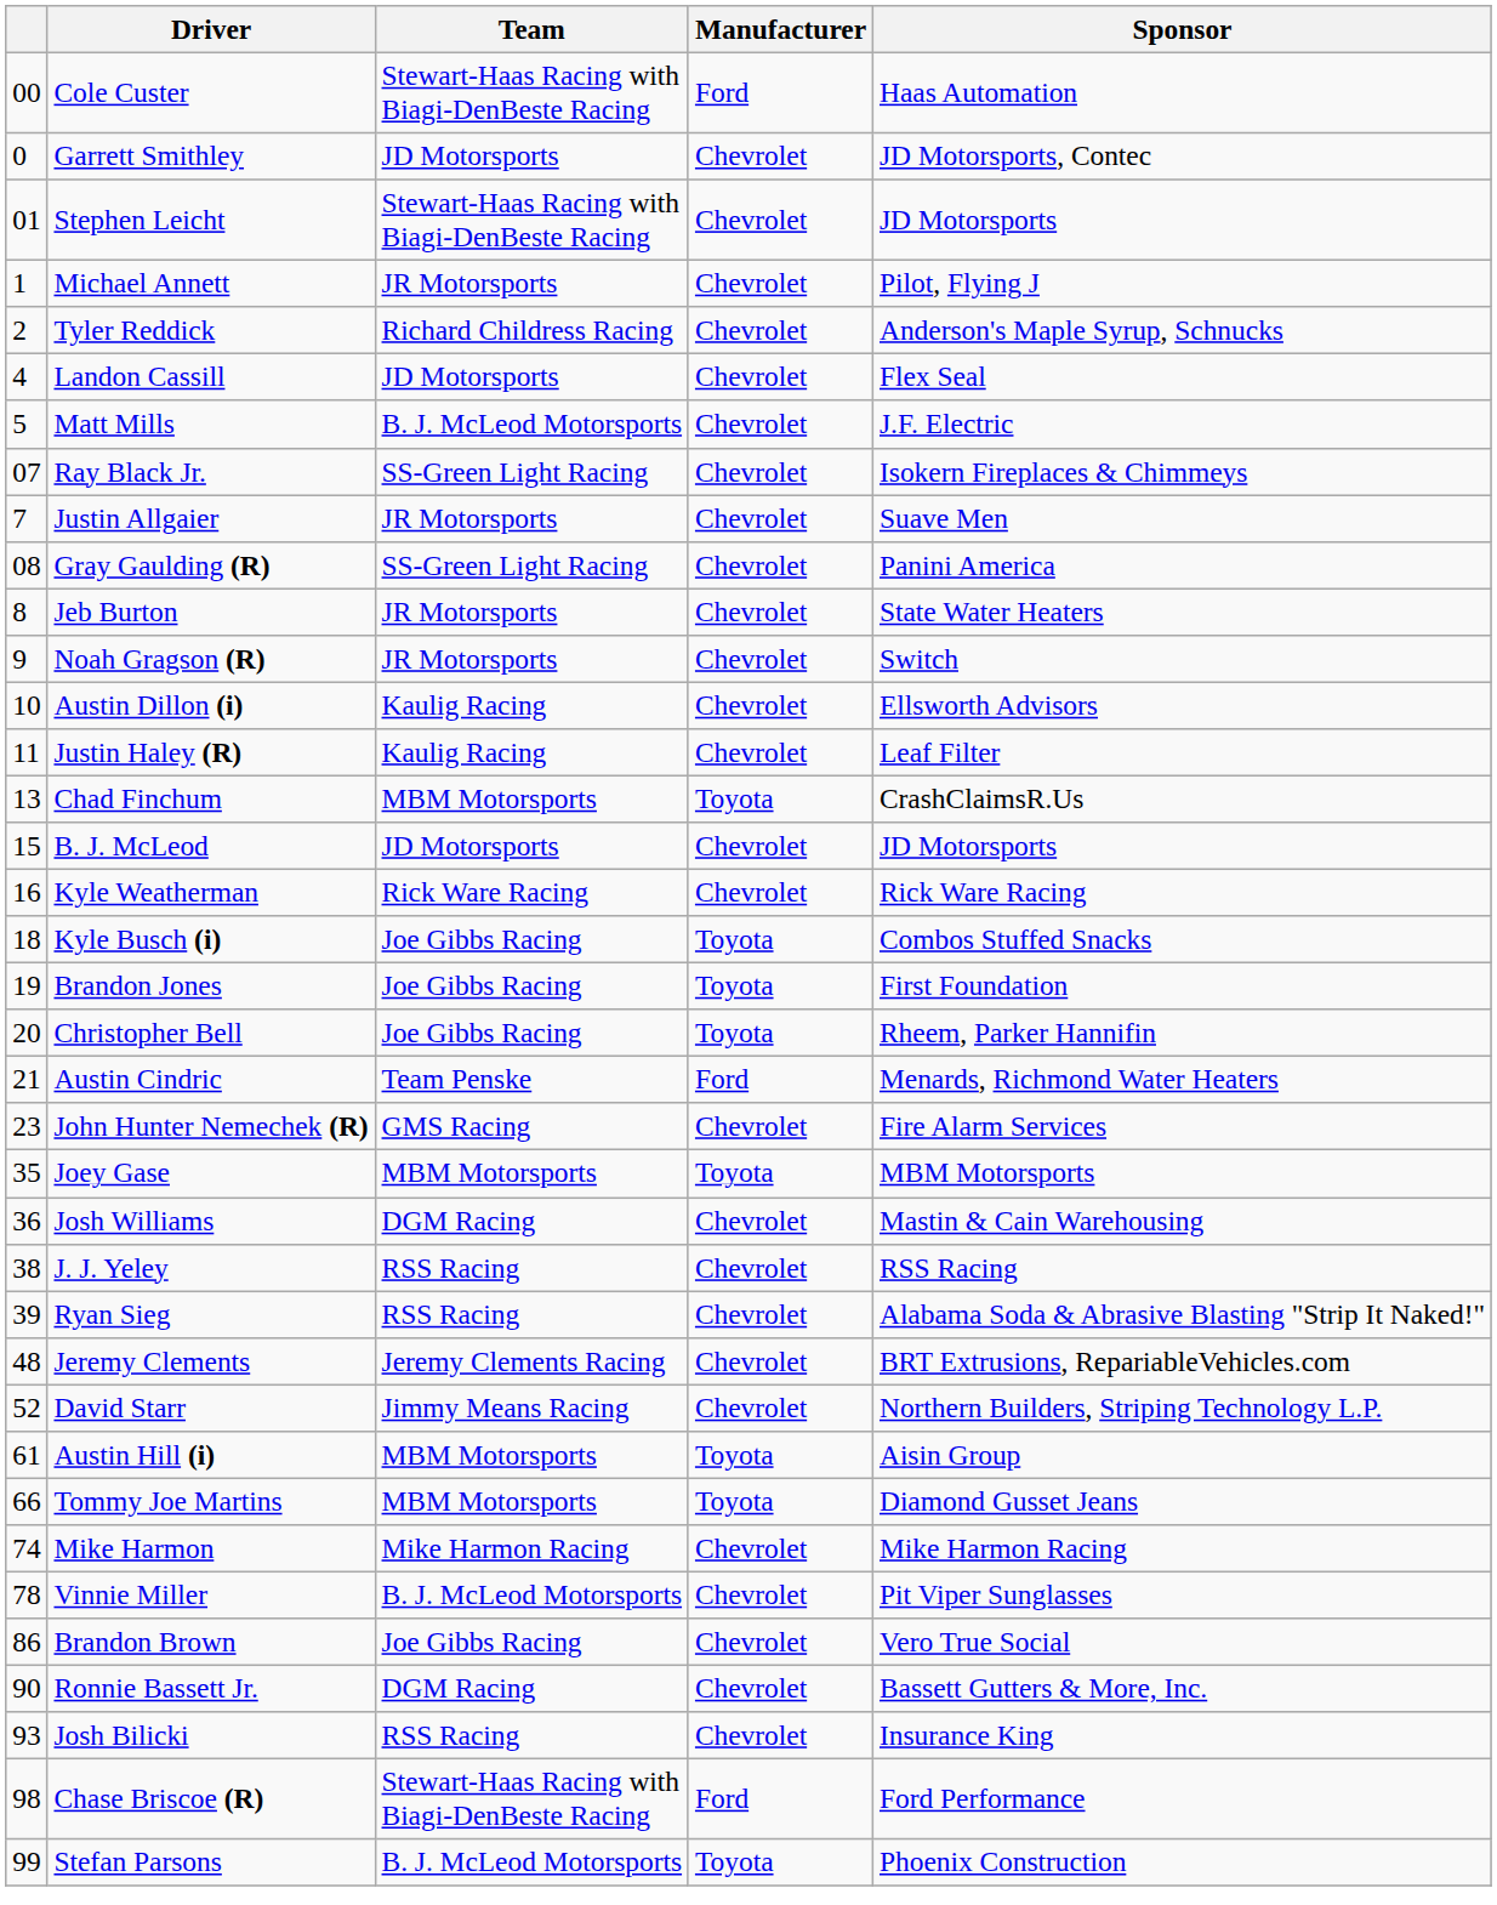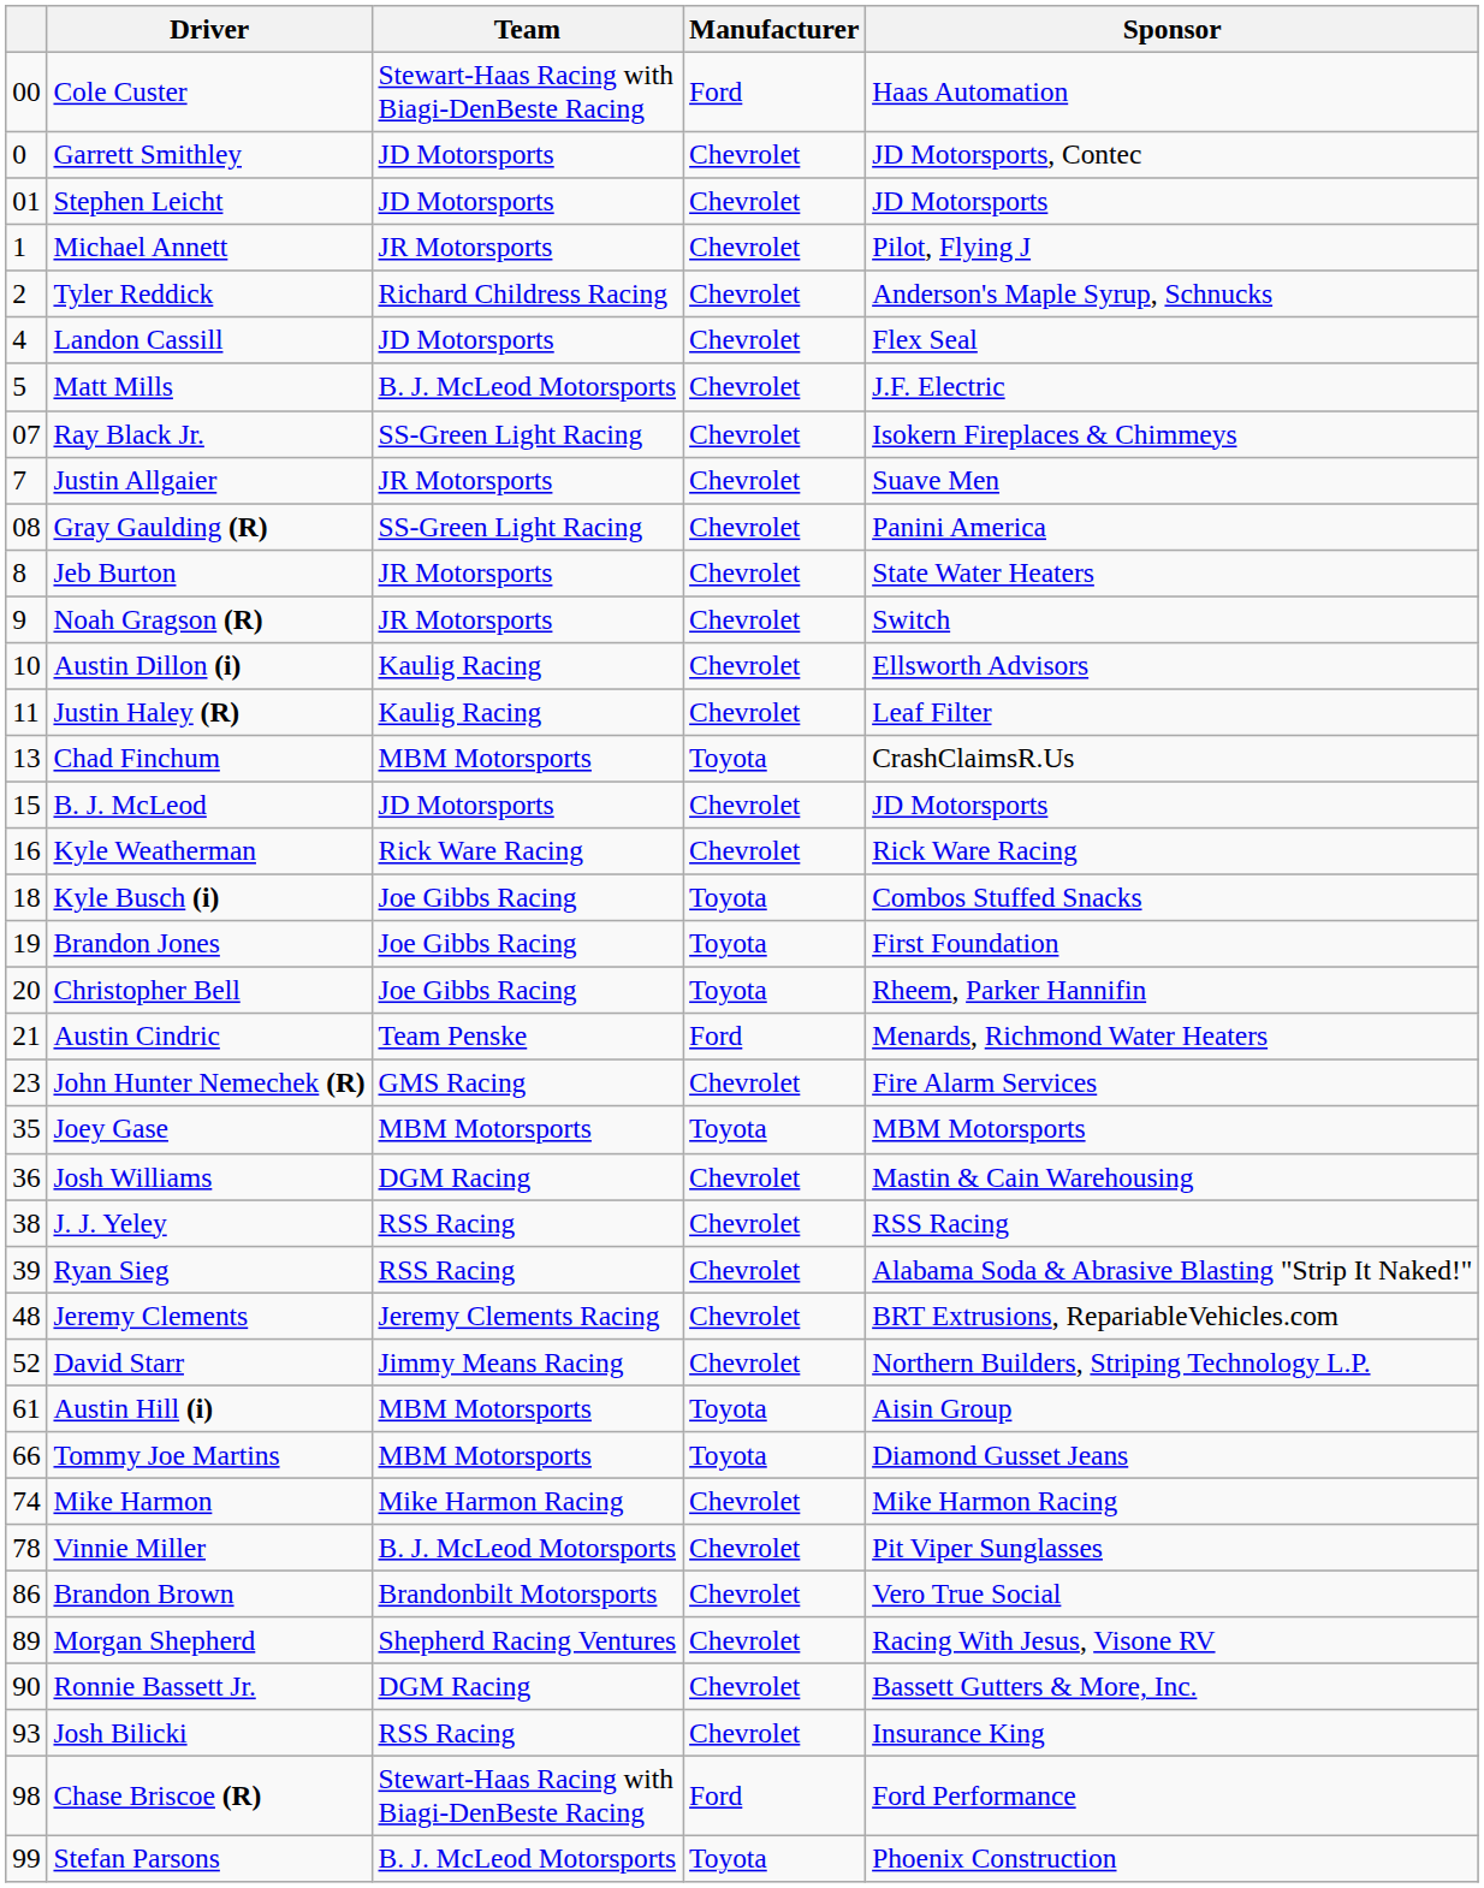Stephen Leicht | Team: Stewart-Haas Racing with Biagi-DenBeste Racing -> JD Motorsports
Brandon Brown | Team: Joe Gibbs Racing -> Brandonbilt Motorsports
+ row: 89 | Morgan Shepherd | Shepherd Racing Ventures | Chevrolet | Racing With Jesus, Visone RV
